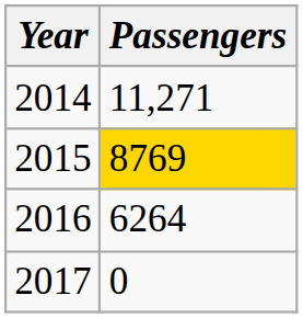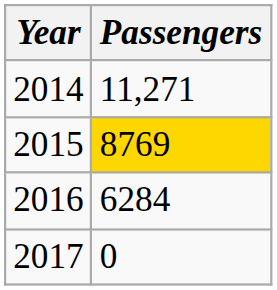2016 | Passengers: 6264 -> 6284
